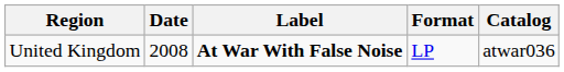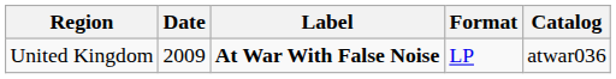United Kingdom | Date: 2008 -> 2009
